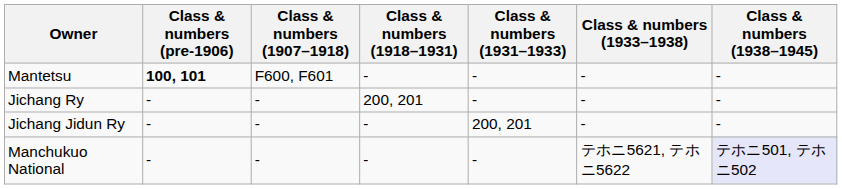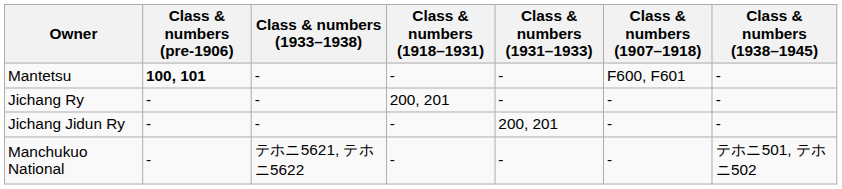columns swapped: Class & numbers (1907–1918) <-> Class & numbers (1933–1938)
Manchukuo National | Class & numbers (1938–1945): lavender background -> no background
